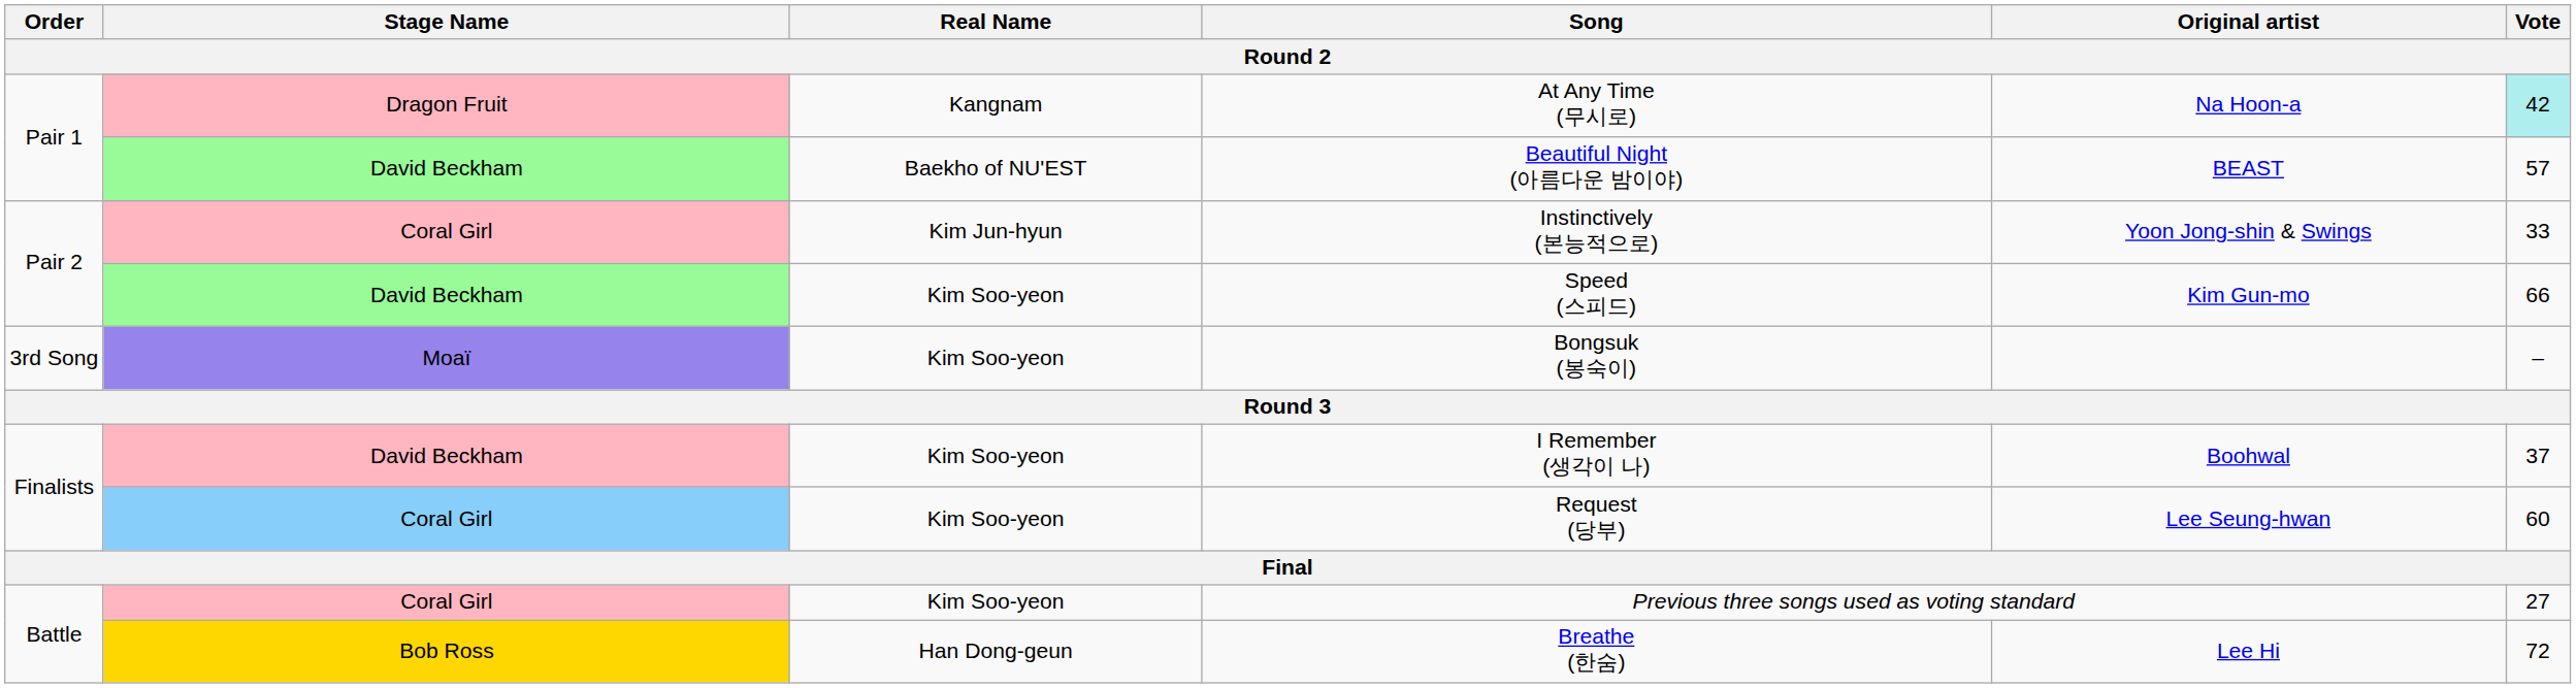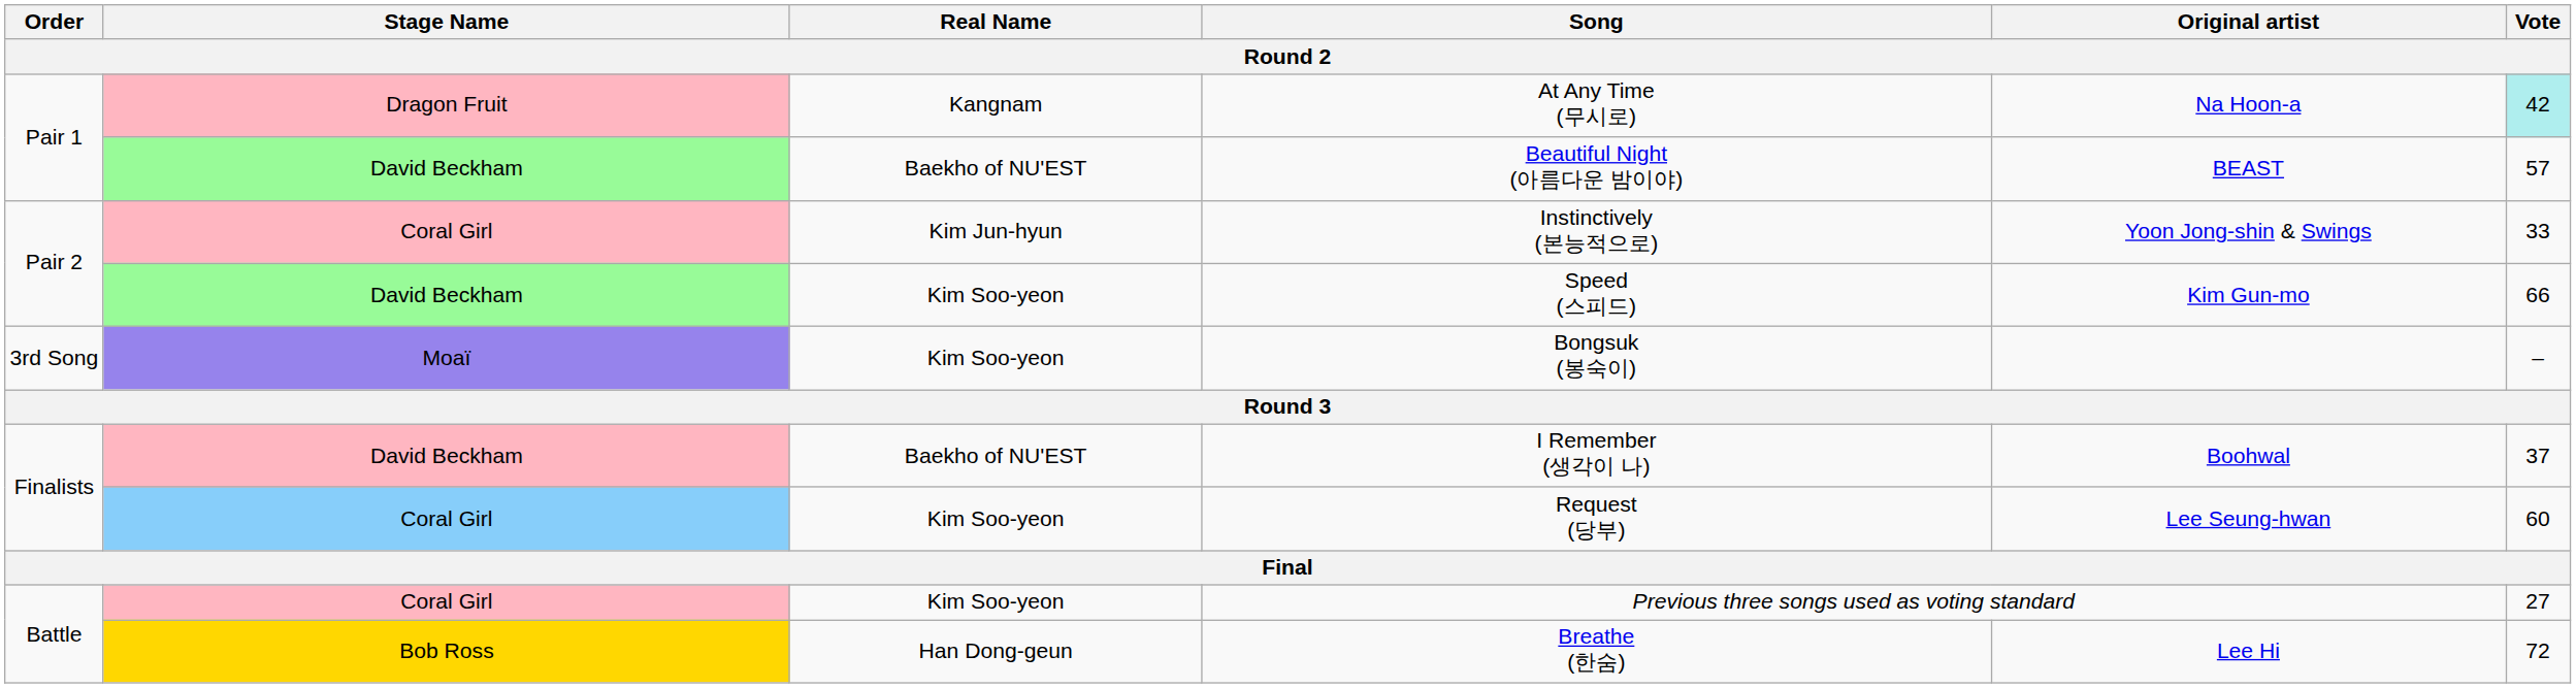I Remember (생각이 나) | Real Name: Kim Soo-yeon -> Baekho of NU'EST
